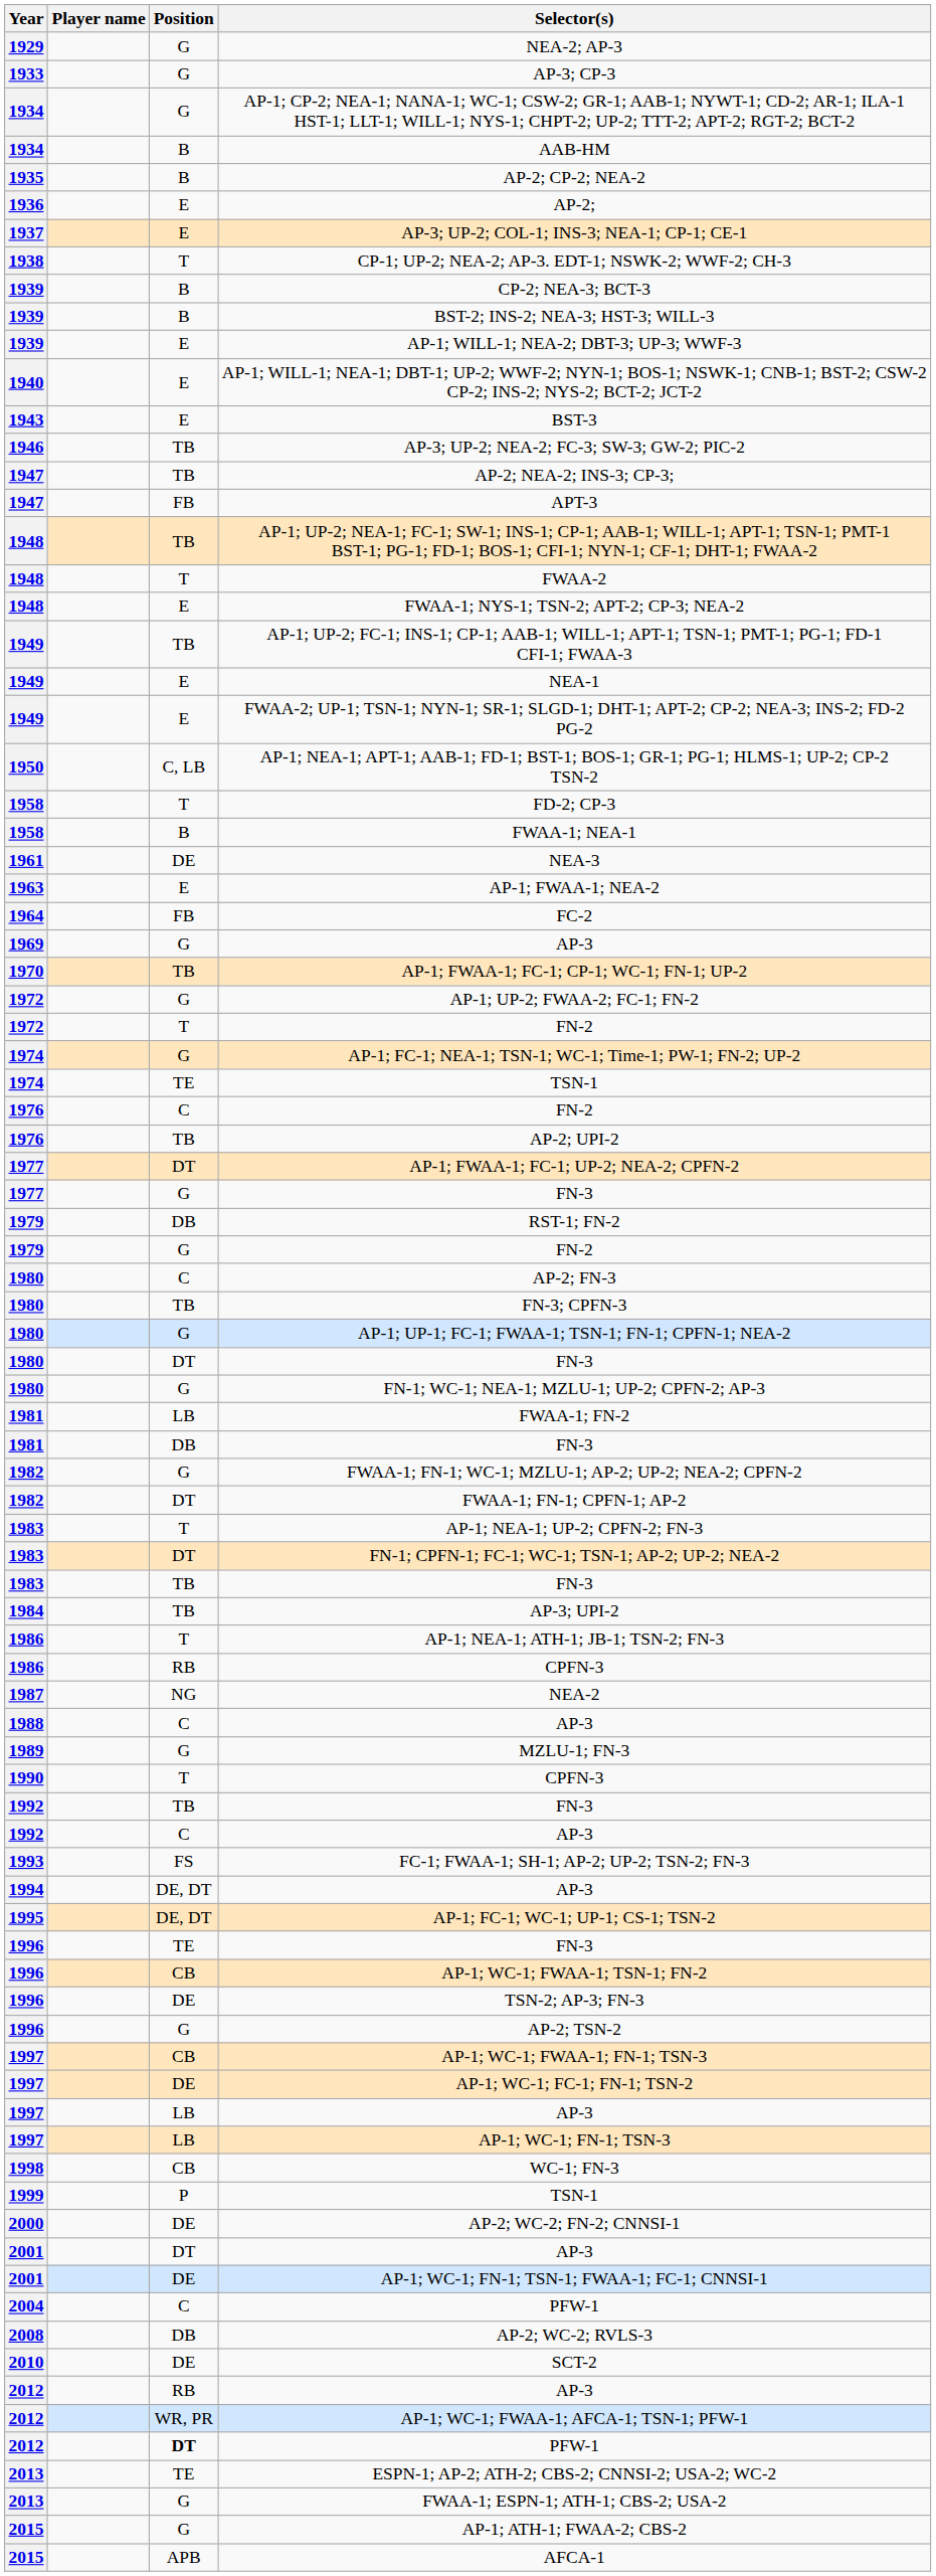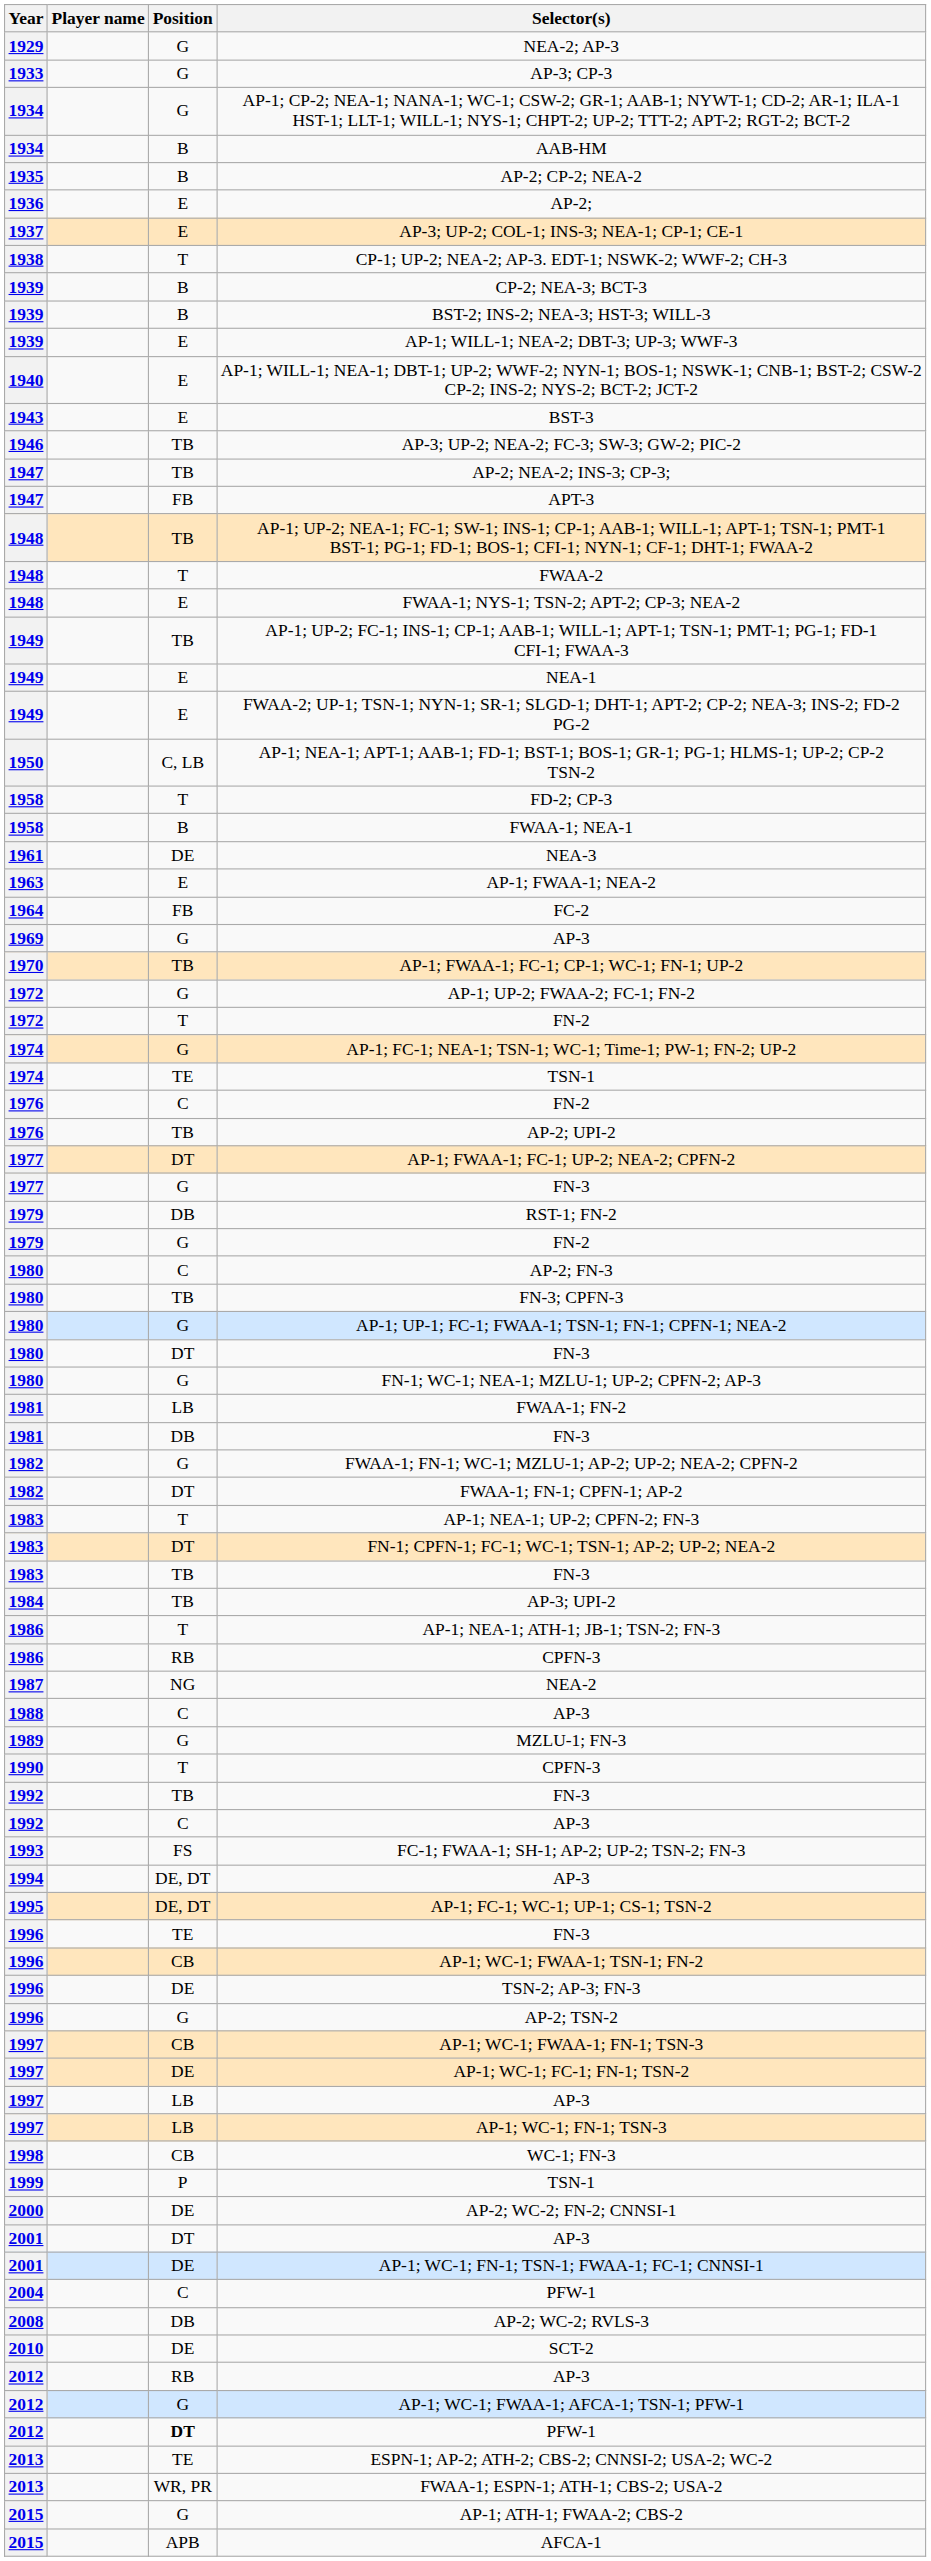AP-1; WC-1; FWAA-1; AFCA-1; TSN-1; PFW-1 | Position: WR, PR -> G
FWAA-1; ESPN-1; ATH-1; CBS-2; USA-2 | Position: G -> WR, PR
